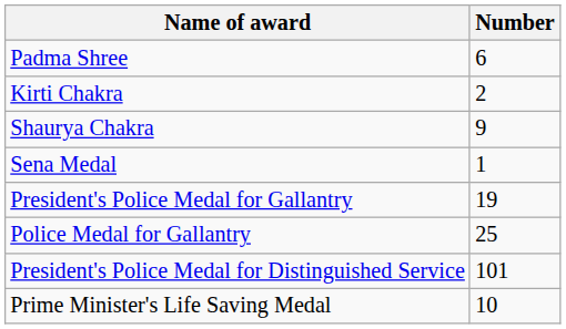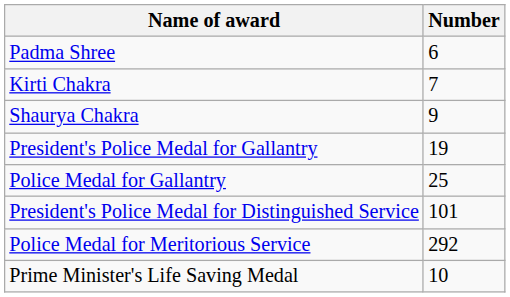Kirti Chakra | Number: 2 -> 7
- row: Sena Medal | 1
+ row: Police Medal for Meritorious Service | 292
